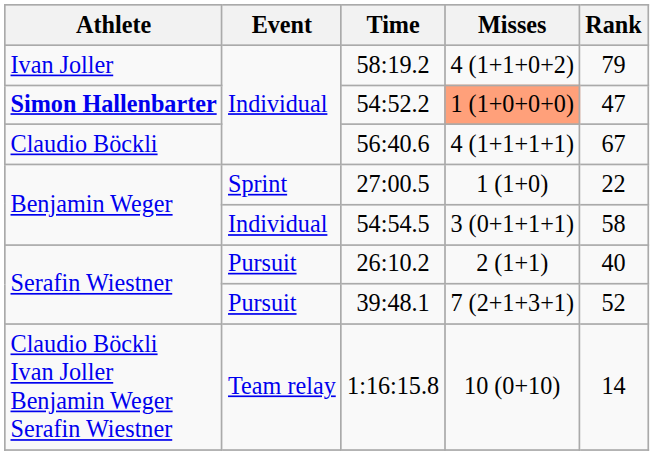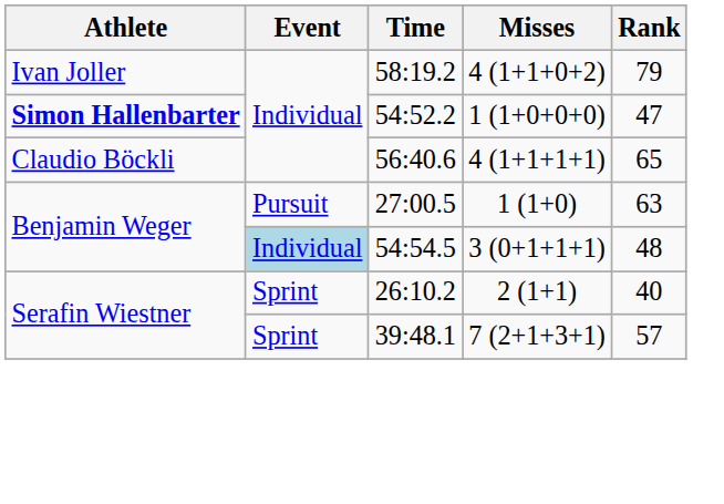54:52.2 | Misses: lightsalmon background -> no background
56:40.6 | Rank: 67 -> 65
27:00.5 | Event: Sprint -> Pursuit
27:00.5 | Rank: 22 -> 63
54:54.5 | Event: no background -> lightblue background
54:54.5 | Rank: 58 -> 48
26:10.2 | Event: Pursuit -> Sprint
39:48.1 | Event: Pursuit -> Sprint
39:48.1 | Rank: 52 -> 57
- row: Claudio Böckli Ivan Joller Benjamin Weger Serafin Wiestner | Team relay | 1:16:15.8 | 10 (0+10) | 14
